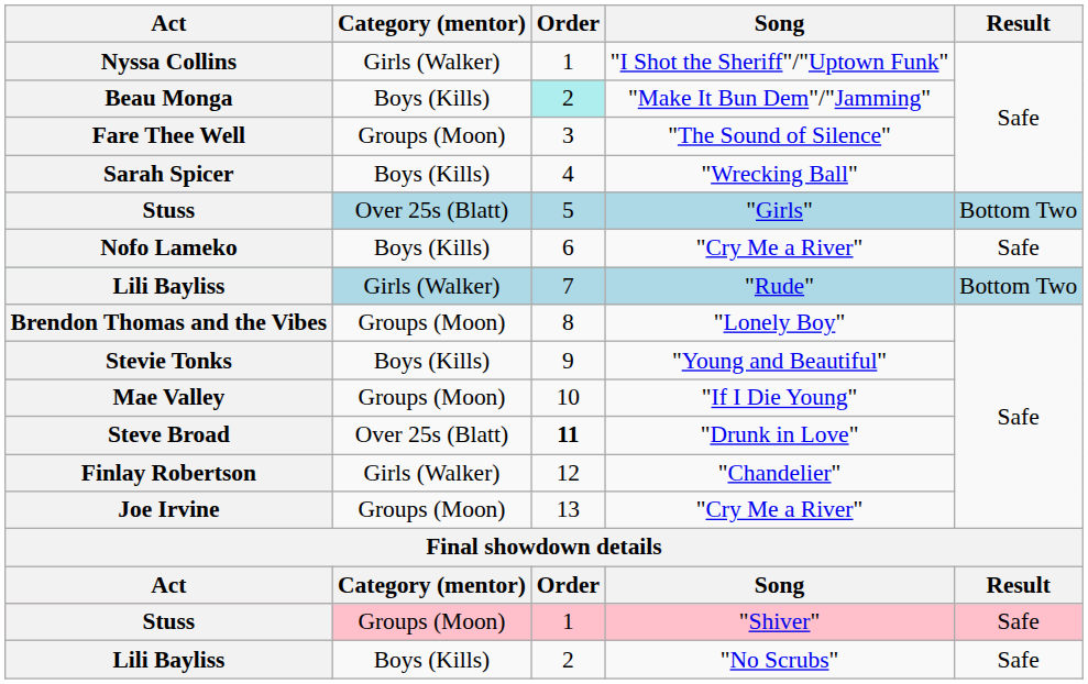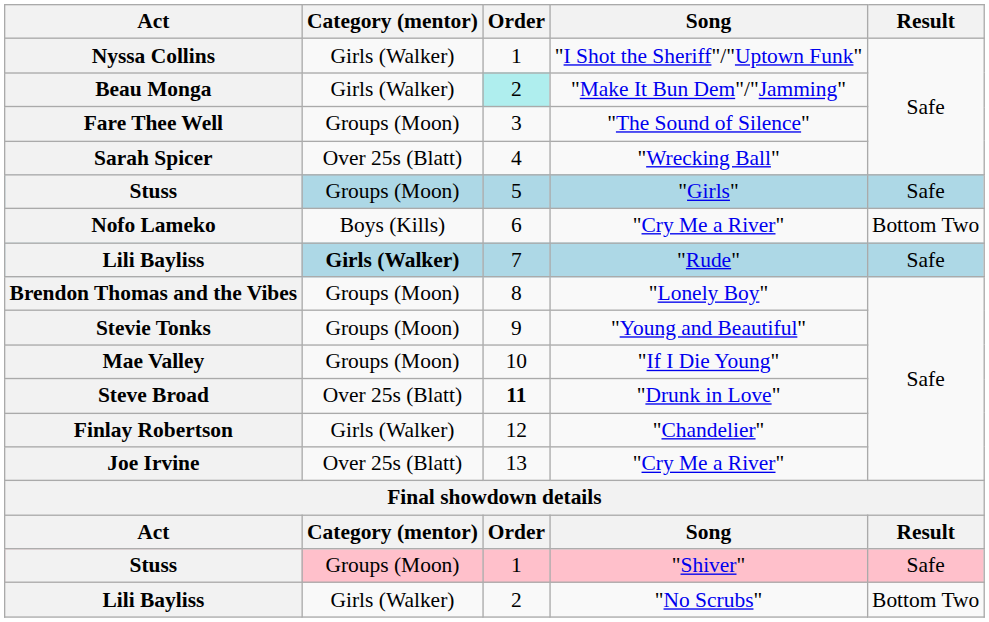"Make It Bun Dem"/"Jamming" | Category (mentor): Boys (Kills) -> Girls (Walker)
"Wrecking Ball" | Category (mentor): Boys (Kills) -> Over 25s (Blatt)
"Girls" | Category (mentor): Over 25s (Blatt) -> Groups (Moon)
"Girls" | Result: Bottom Two -> Safe
Nofo Lameko / "Cry Me a River" | Result: Safe -> Bottom Two
"Rude" | Category (mentor): normal -> bold
"Rude" | Result: Bottom Two -> Safe
"Young and Beautiful" | Category (mentor): Boys (Kills) -> Groups (Moon)
Joe Irvine / "Cry Me a River" | Category (mentor): Groups (Moon) -> Over 25s (Blatt)
"No Scrubs" | Category (mentor): Boys (Kills) -> Girls (Walker)
"No Scrubs" | Result: Safe -> Bottom Two
